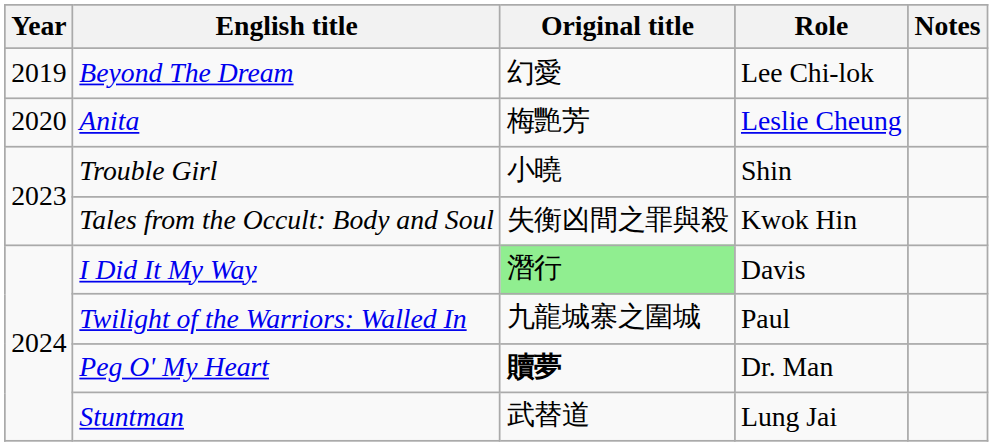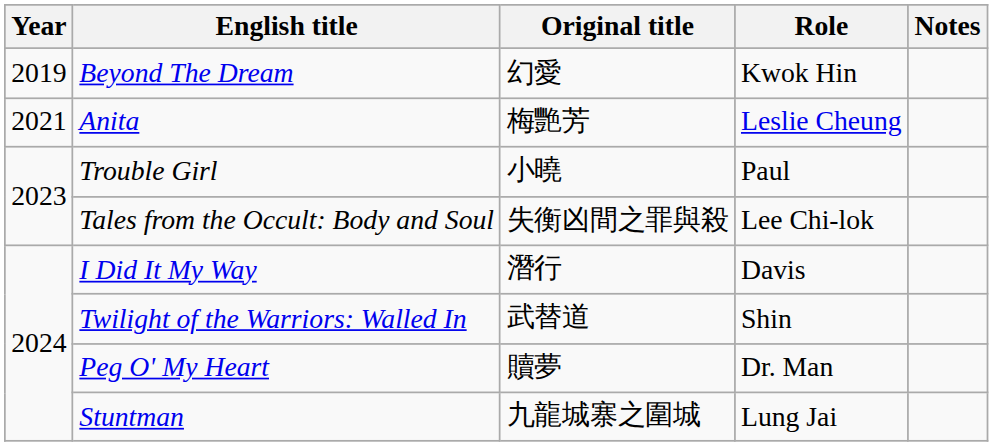Beyond The Dream | Role: Lee Chi-lok -> Kwok Hin
Anita | Year: 2020 -> 2021
Trouble Girl | Role: Shin -> Paul
Tales from the Occult: Body and Soul | Role: Kwok Hin -> Lee Chi-lok
I Did It My Way | Original title: lightgreen background -> no background
Twilight of the Warriors: Walled In | Original title: 九龍城寨之圍城 -> 武替道
Twilight of the Warriors: Walled In | Role: Paul -> Shin
Peg O' My Heart | Original title: bold -> normal
Stuntman | Original title: 武替道 -> 九龍城寨之圍城
